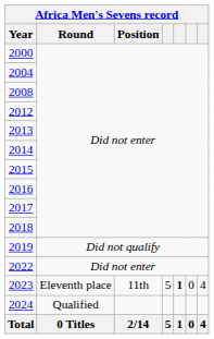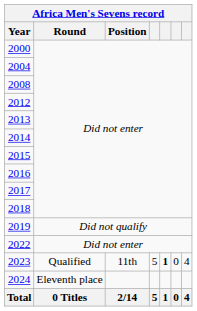2023 | Round: Eleventh place -> Qualified
2024 | Round: Qualified -> Eleventh place
